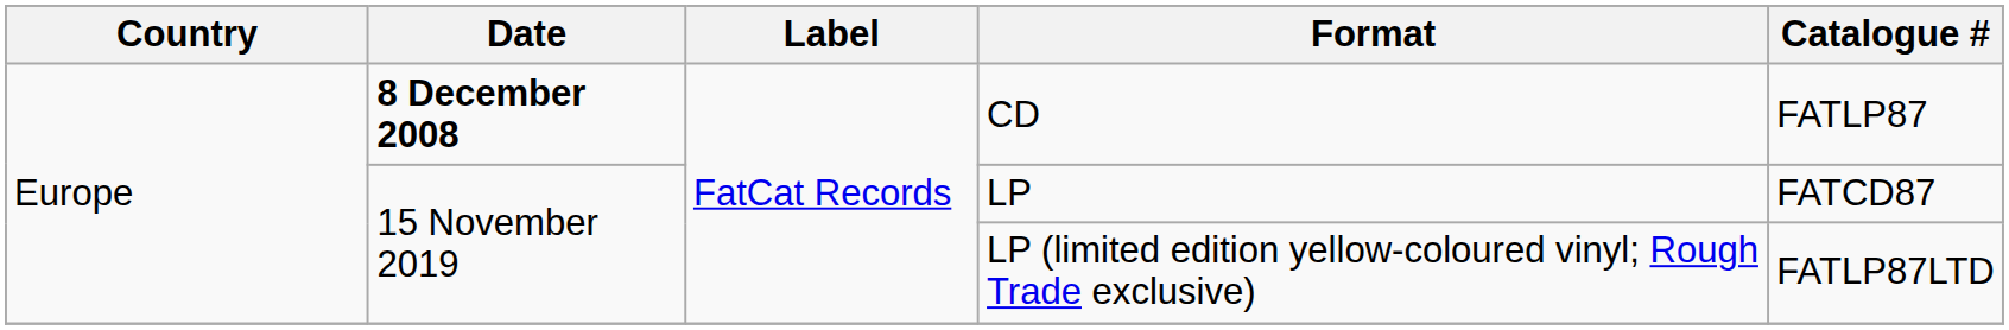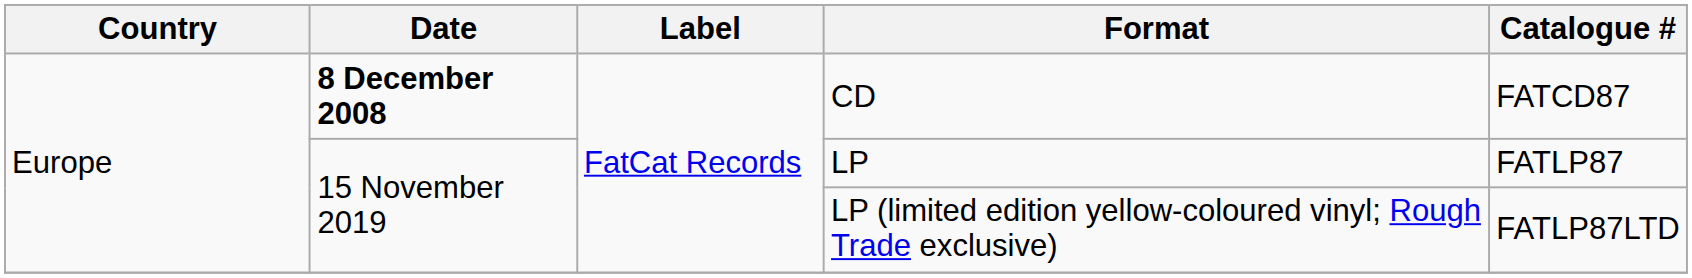CD | Catalogue #: FATLP87 -> FATCD87
LP | Catalogue #: FATCD87 -> FATLP87
